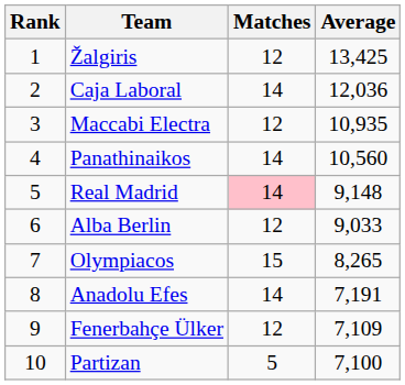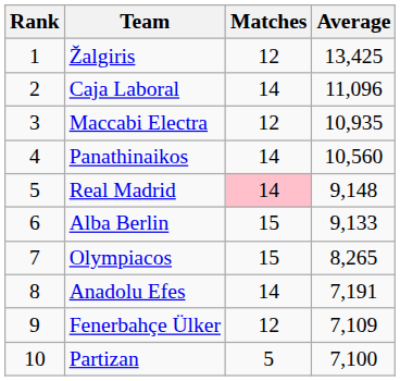Caja Laboral | Average: 12,036 -> 11,096
Alba Berlin | Matches: 12 -> 15
Alba Berlin | Average: 9,033 -> 9,133
